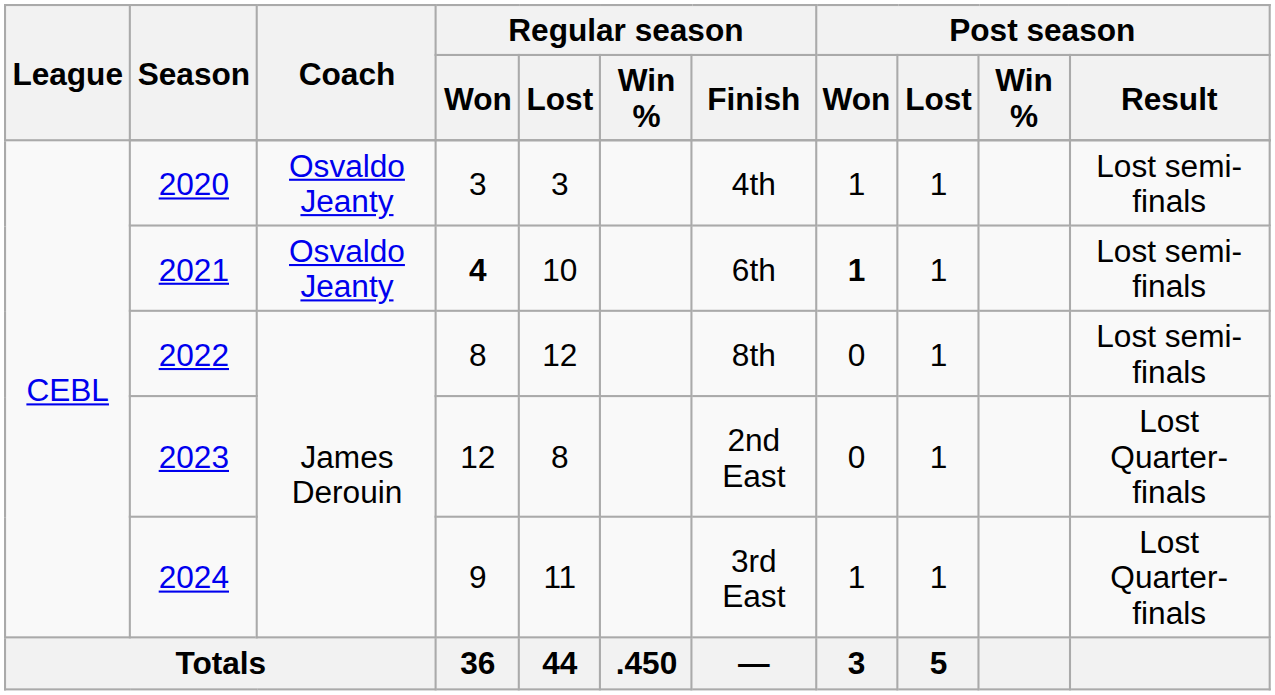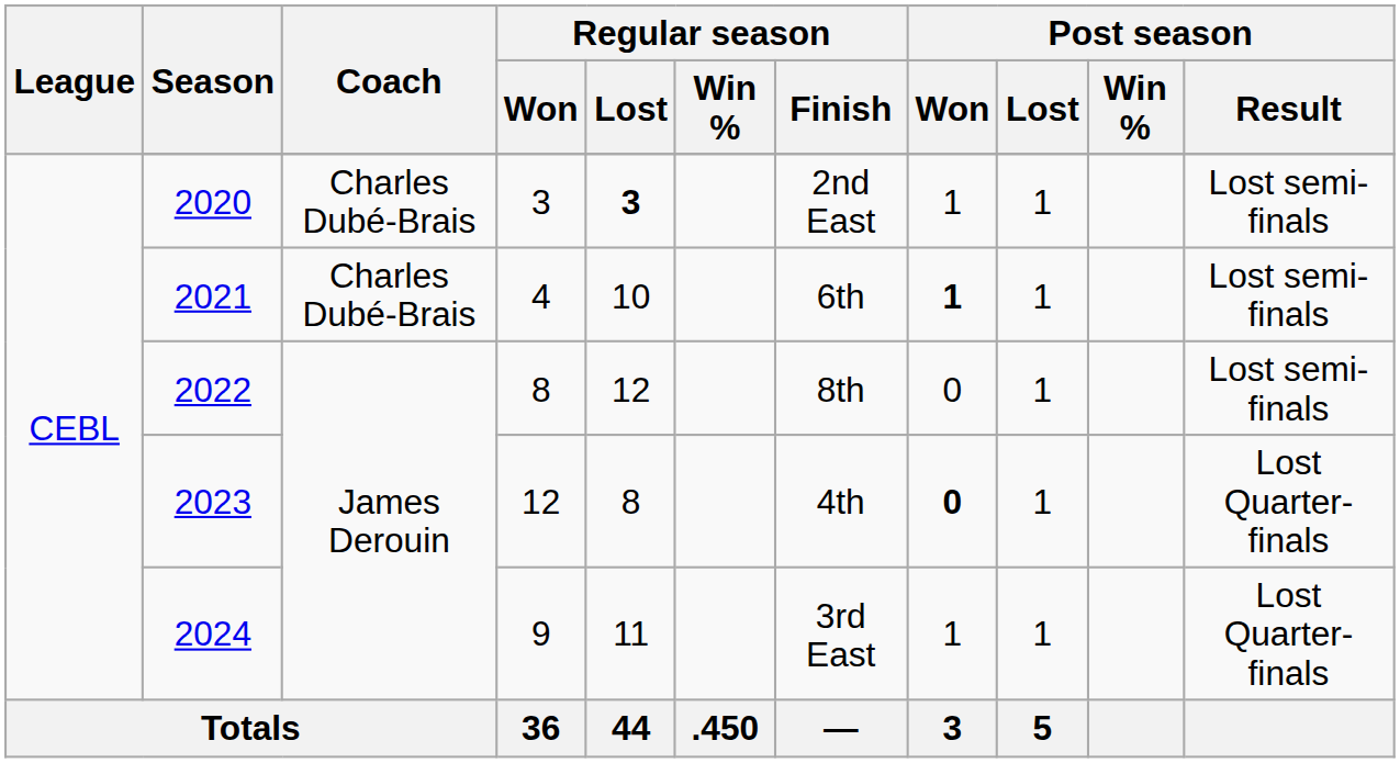2020 | Coach: Osvaldo Jeanty -> Charles Dubé-Brais
2020 | Regular season / Lost: normal -> bold
2020 | Regular season / Finish: 4th -> 2nd East
2021 | Coach: Osvaldo Jeanty -> Charles Dubé-Brais
2021 | Regular season / Won: bold -> normal
2023 | Regular season / Finish: 2nd East -> 4th
2023 | Post season / Won: normal -> bold
